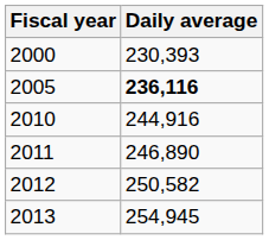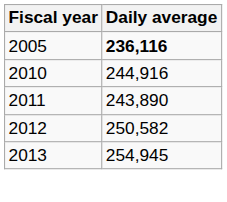- row: 2000 | 230,393
2011 | Daily average: 246,890 -> 243,890
